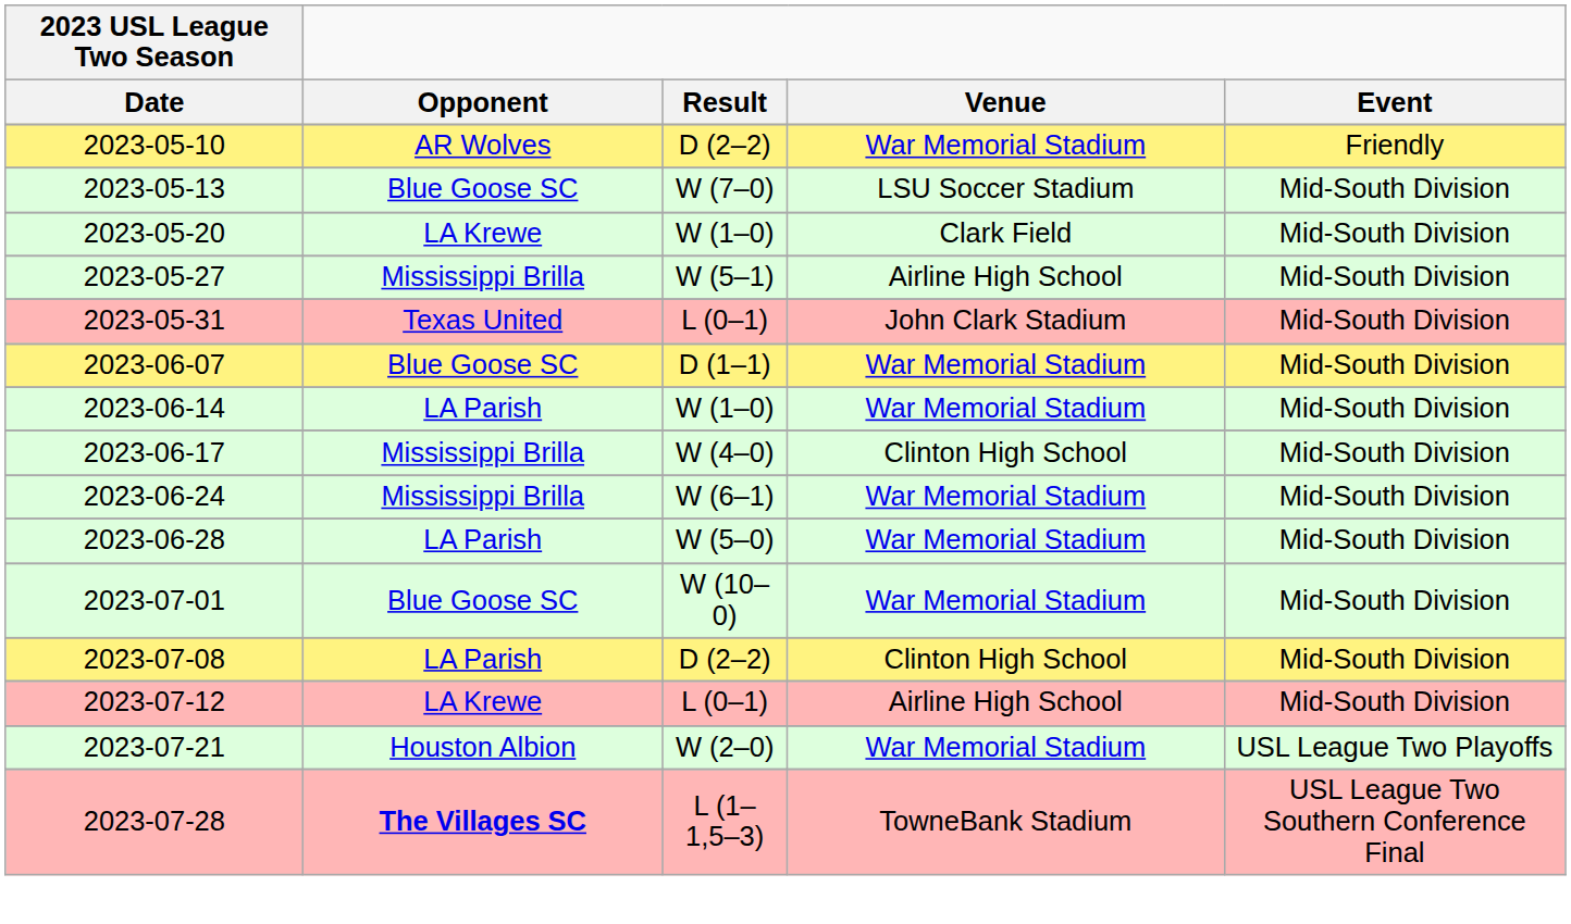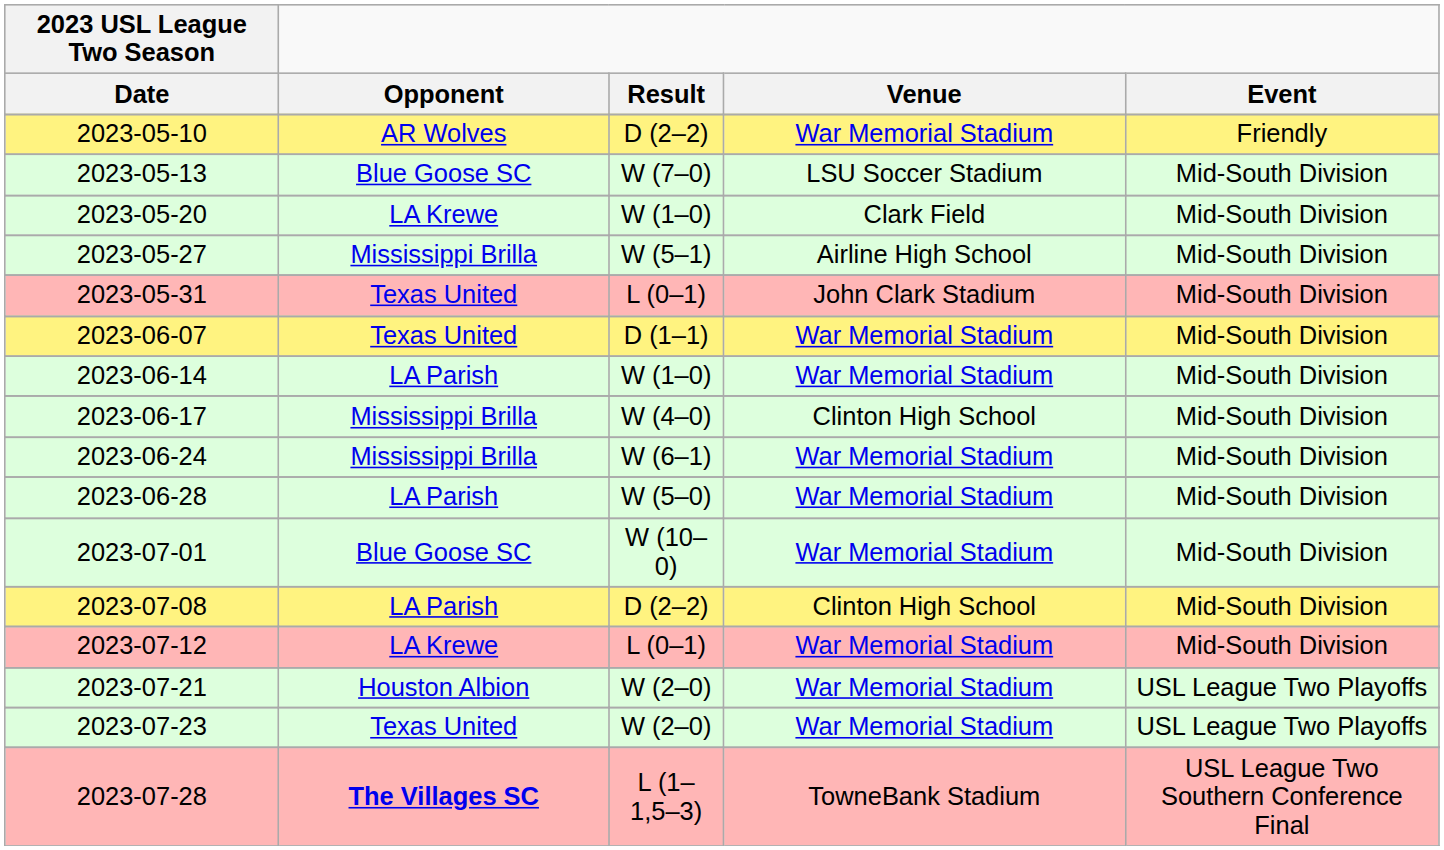2023-06-07 | Opponent: Blue Goose SC -> Texas United
2023-07-12 | Venue: Airline High School -> War Memorial Stadium
+ row: 2023-07-23 | Texas United | W (2–0) | War Memorial Stadium | USL League Two Playoffs
